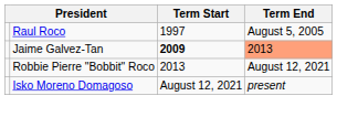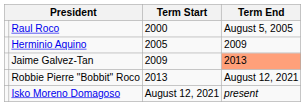Raul Roco | Term Start: 1997 -> 2000
+ row: Herminio Aquino | 2005 | 2009
Jaime Galvez-Tan | Term Start: bold -> normal
